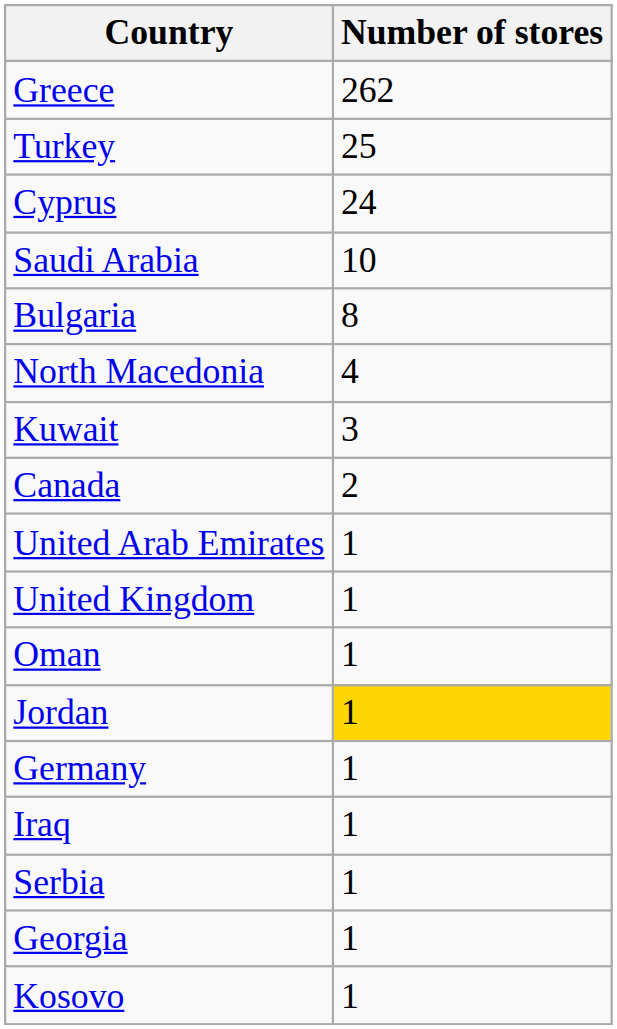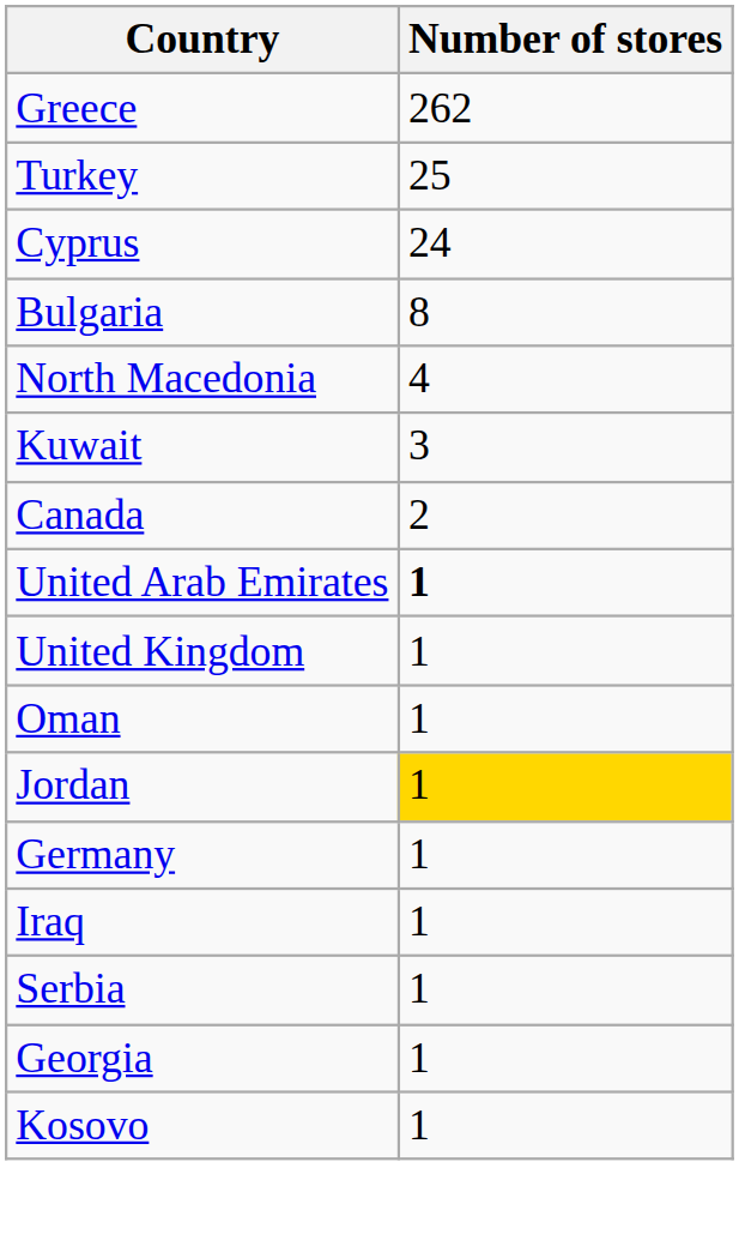- row: Saudi Arabia | 10
United Arab Emirates | Number of stores: normal -> bold
